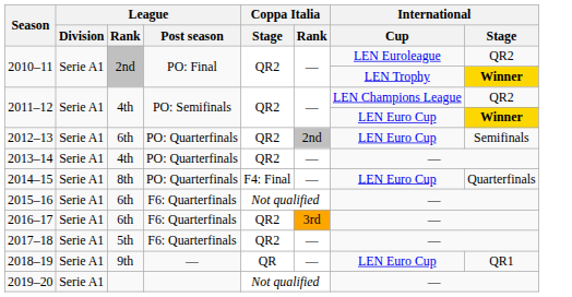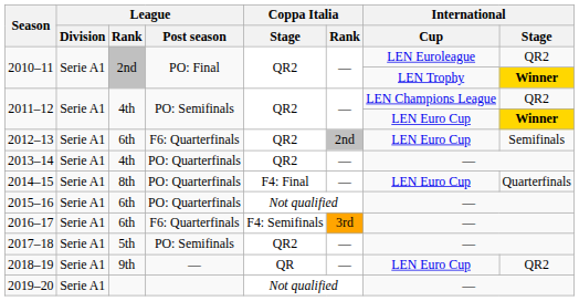2012–13 | League / Post season: PO: Quarterfinals -> F6: Quarterfinals
2015–16 | League / Post season: F6: Quarterfinals -> PO: Quarterfinals
2016–17 | Coppa Italia / Stage: QR2 -> F4: Semifinals
2017–18 | League / Post season: F6: Quarterfinals -> PO: Semifinals
2018–19 | International / Stage: QR1 -> QR2
